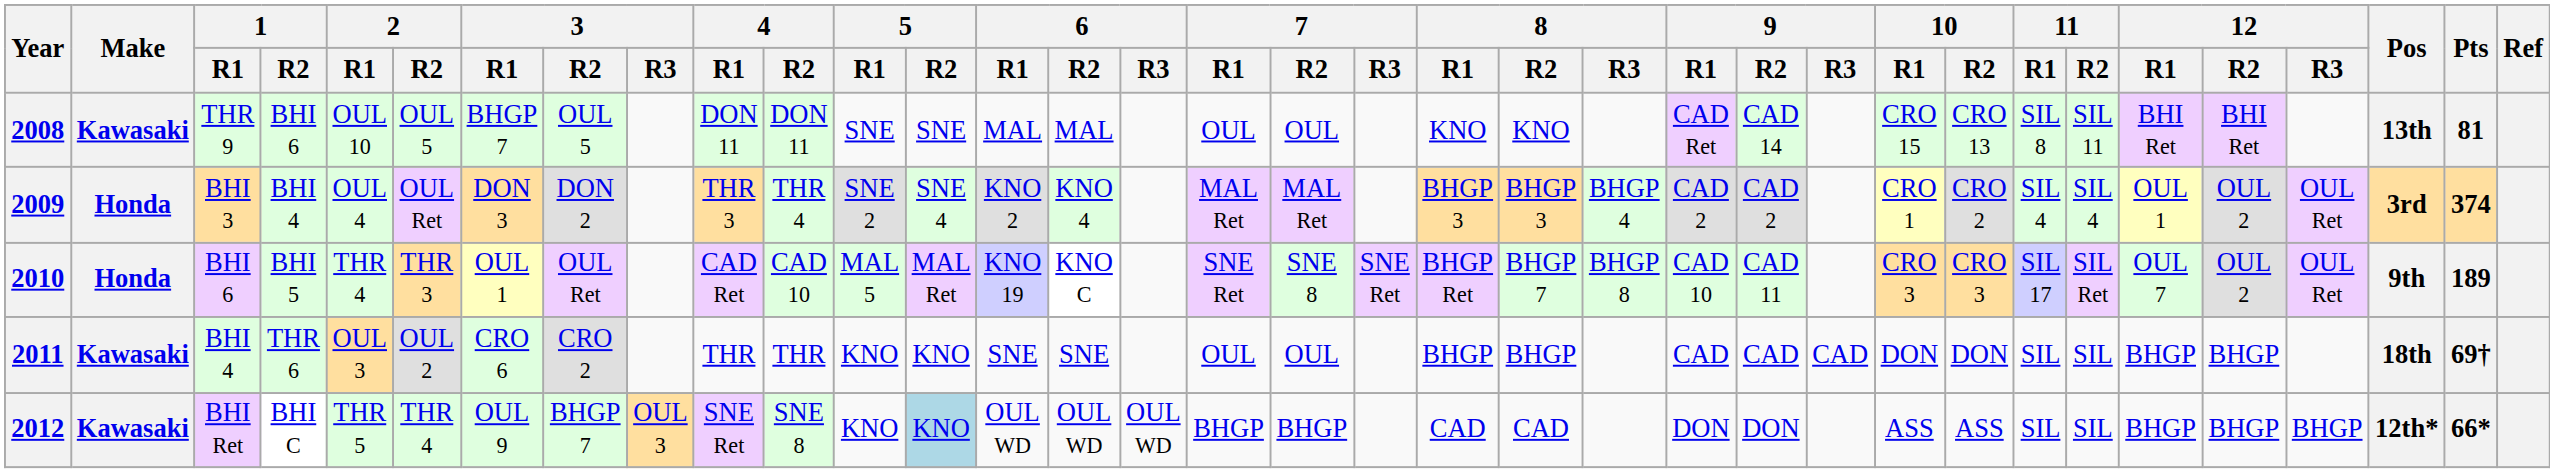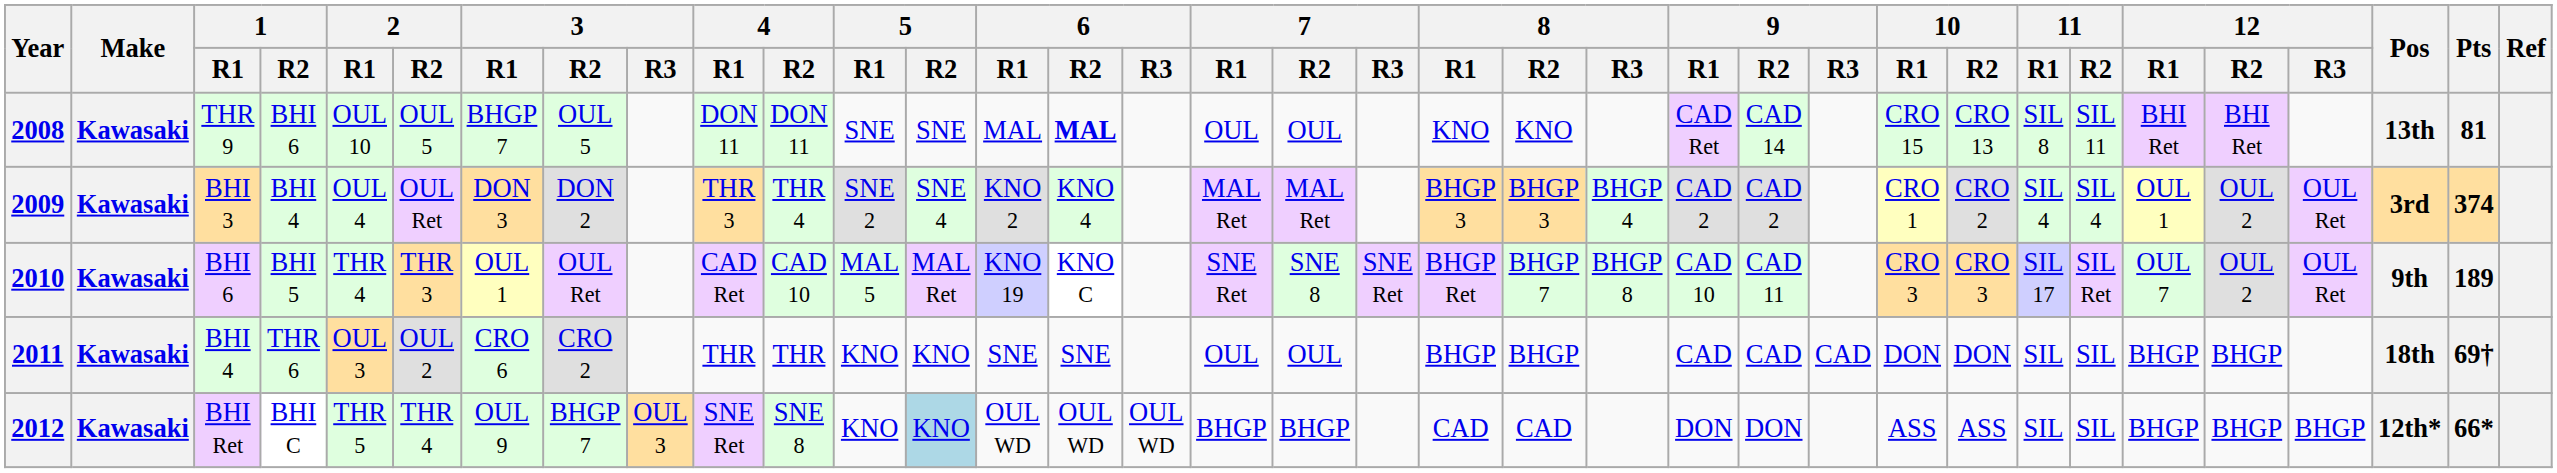2008 | 6 / R2: normal -> bold
2009 | Make: Honda -> Kawasaki
2010 | Make: Honda -> Kawasaki
